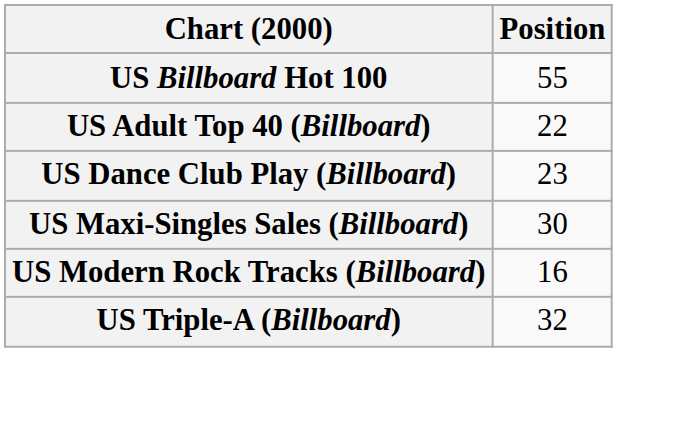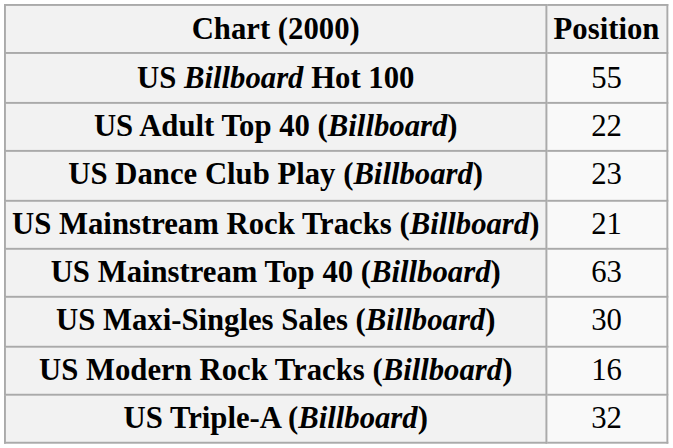+ row: US Mainstream Rock Tracks (Billboard) | 21
+ row: US Mainstream Top 40 (Billboard) | 63
